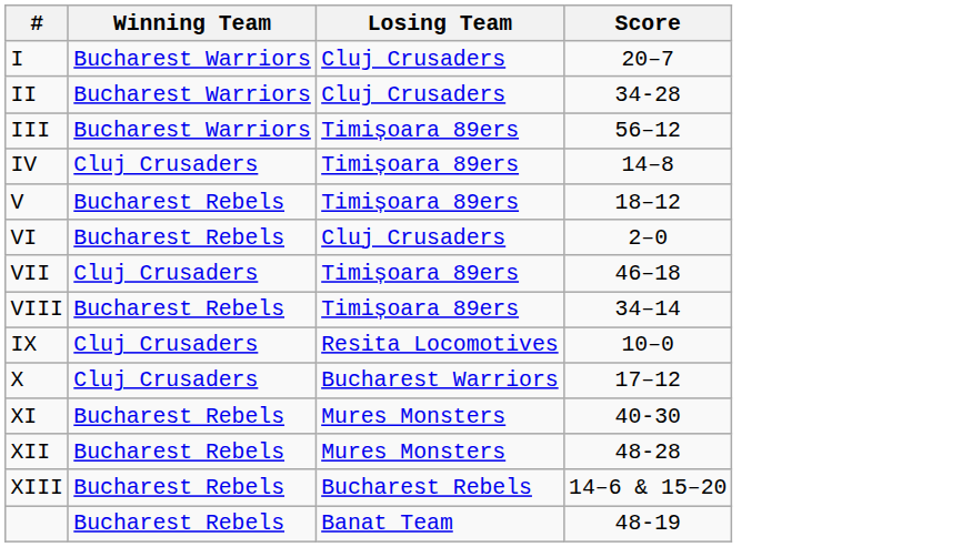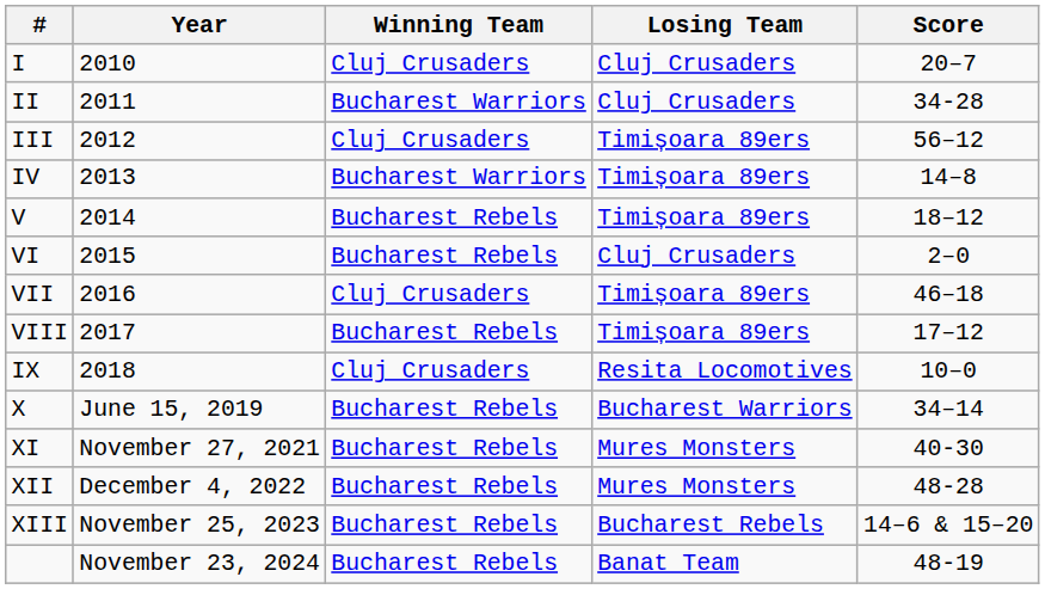+ column: Year | 2010 | 2011 | 2012 | 2013 | 2014 | 2015 | 2016 | 2017 | 2018 | June 15, 2019 | November 27, 2021 | December 4, 2022 | November 25, 2023 | November 23, 2024
I | Winning Team: Bucharest Warriors -> Cluj Crusaders
III | Winning Team: Bucharest Warriors -> Cluj Crusaders
IV | Winning Team: Cluj Crusaders -> Bucharest Warriors
VIII | Score: 34–14 -> 17–12
X | Winning Team: Cluj Crusaders -> Bucharest Rebels
X | Score: 17–12 -> 34–14
